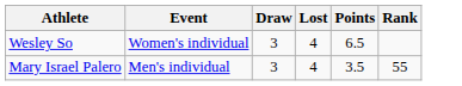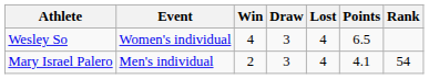+ column: Win | 4 | 2
Mary Israel Palero | Points: 3.5 -> 4.1
Mary Israel Palero | Rank: 55 -> 54
